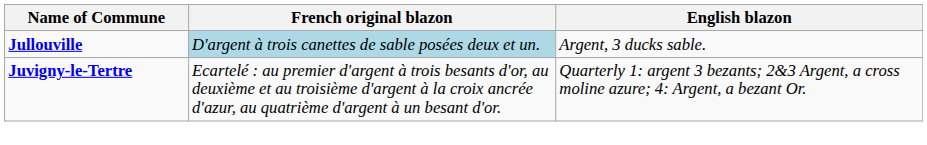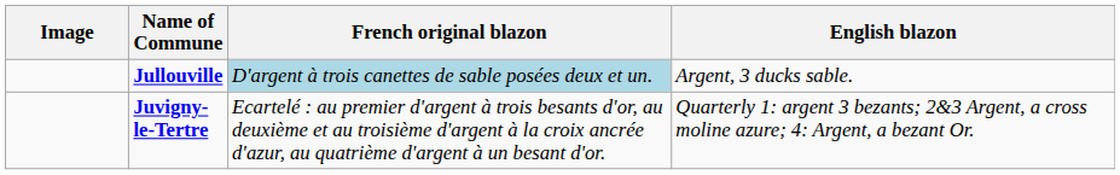+ column: Image
